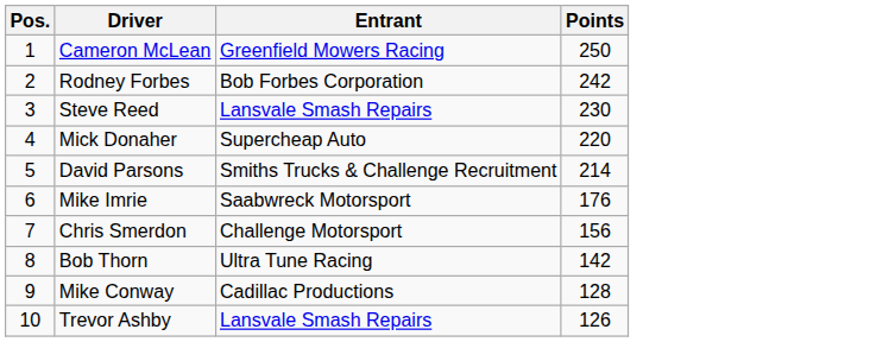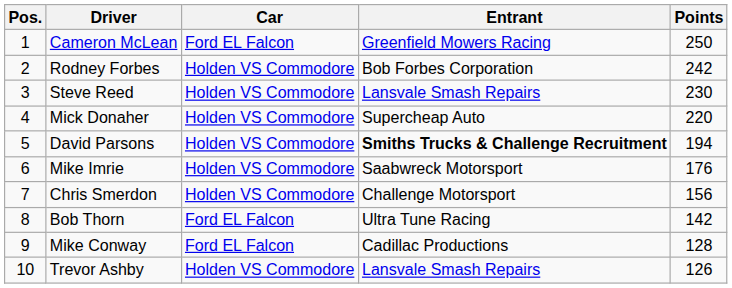+ column: Car | Ford EL Falcon | Holden VS Commodore | Holden VS Commodore | Holden VS Commodore | Holden VS Commodore | Holden VS Commodore | Holden VS Commodore | Ford EL Falcon | Ford EL Falcon | Holden VS Commodore
David Parsons | Entrant: normal -> bold
David Parsons | Points: 214 -> 194
